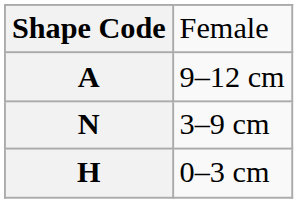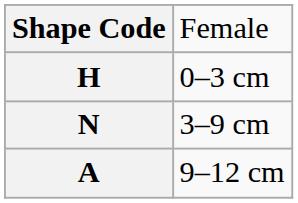rows swapped: H <-> A
